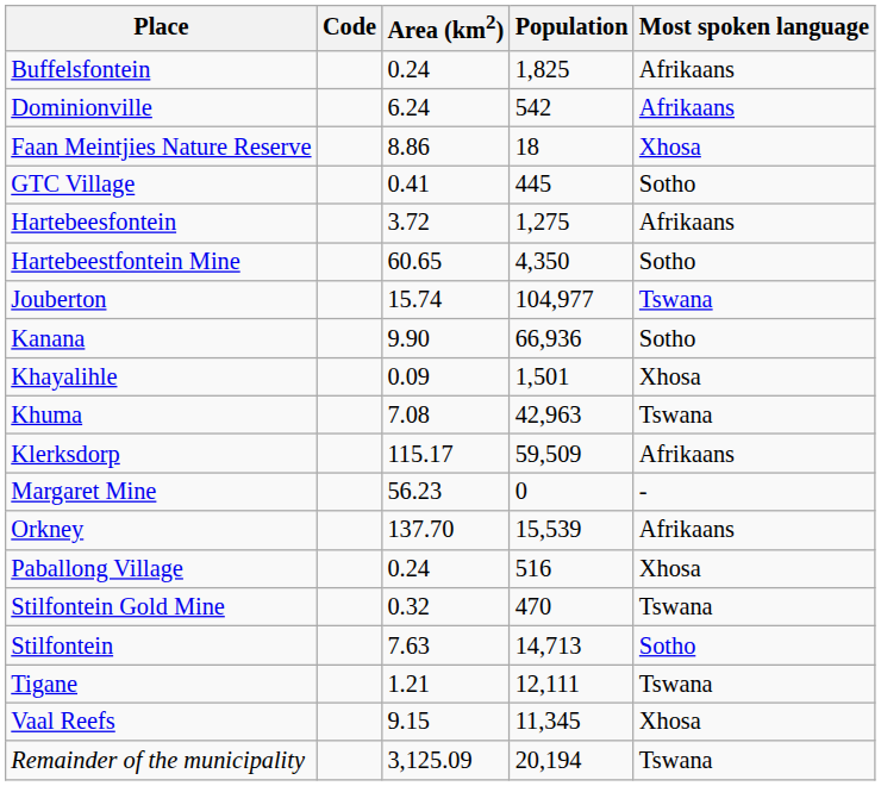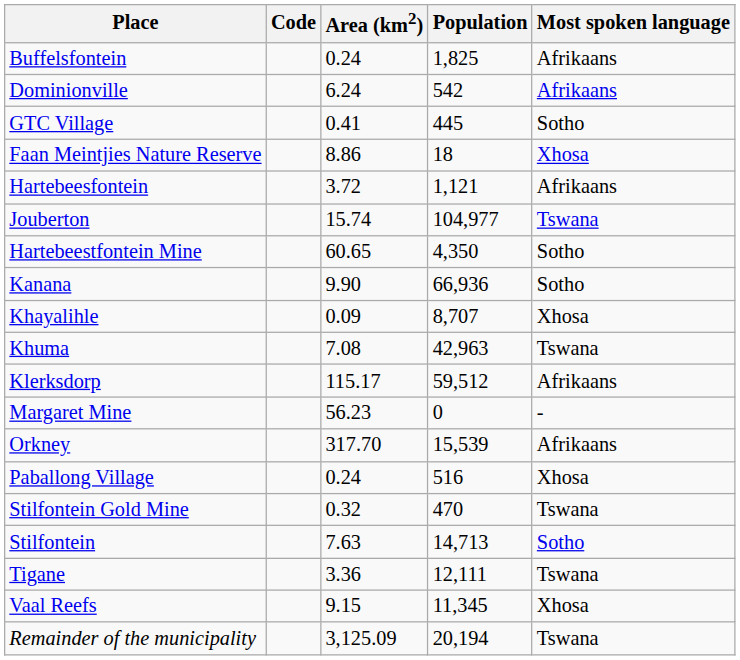rows swapped: Faan Meintjies Nature Reserve <-> GTC Village
Hartebeesfontein | Population: 1,275 -> 1,121
rows swapped: Hartebeestfontein Mine <-> Jouberton
Khayalihle | Population: 1,501 -> 8,707
Klerksdorp | Population: 59,509 -> 59,512
Orkney | Area (km2): 137.70 -> 317.70
Tigane | Area (km2): 1.21 -> 3.36
